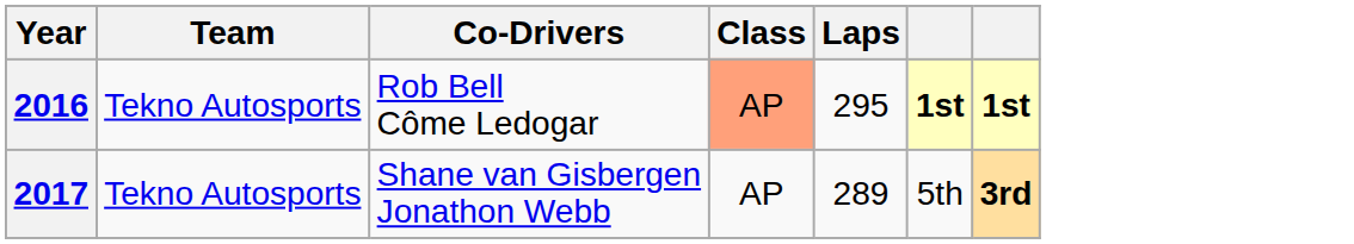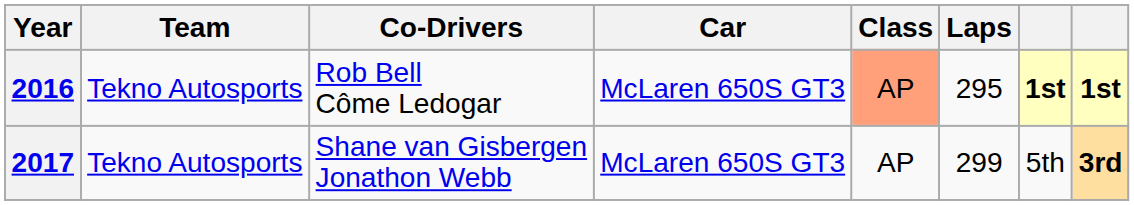+ column: Car | McLaren 650S GT3 | McLaren 650S GT3
2017 | Laps: 289 -> 299
